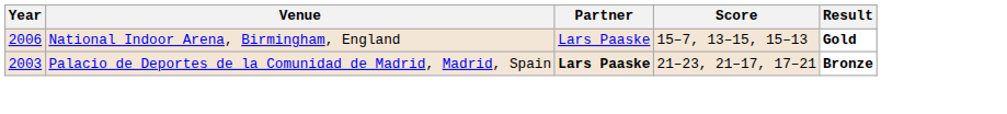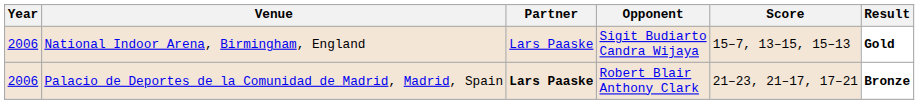+ column: Opponent | Sigit Budiarto Candra Wijaya | Robert Blair Anthony Clark
Palacio de Deportes de la Comunidad de Madrid, Madrid, Spain | Year: 2003 -> 2006
